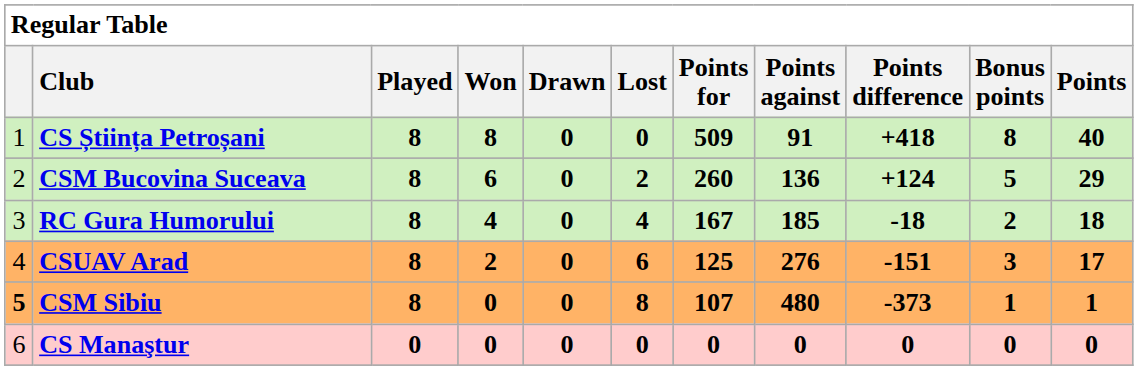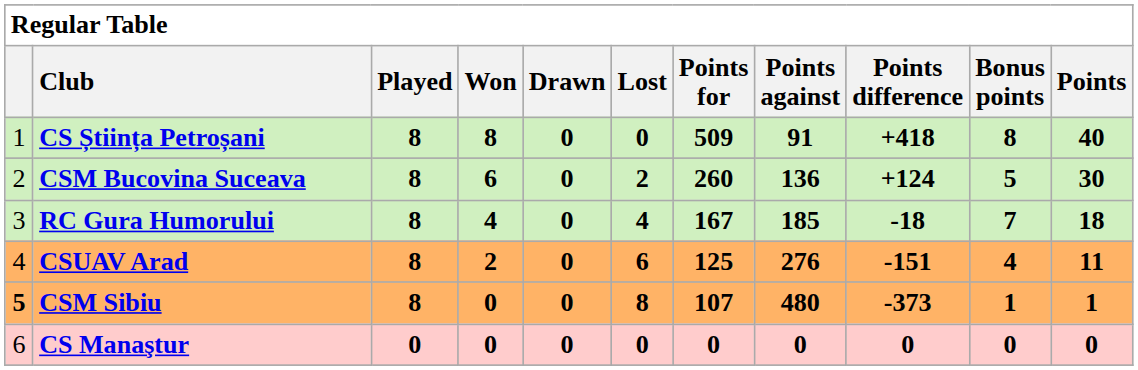CSM Bucovina Suceava | Points: 29 -> 30
RC Gura Humorului | Bonus points: 2 -> 7
CSUAV Arad | Bonus points: 3 -> 4
CSUAV Arad | Points: 17 -> 11
